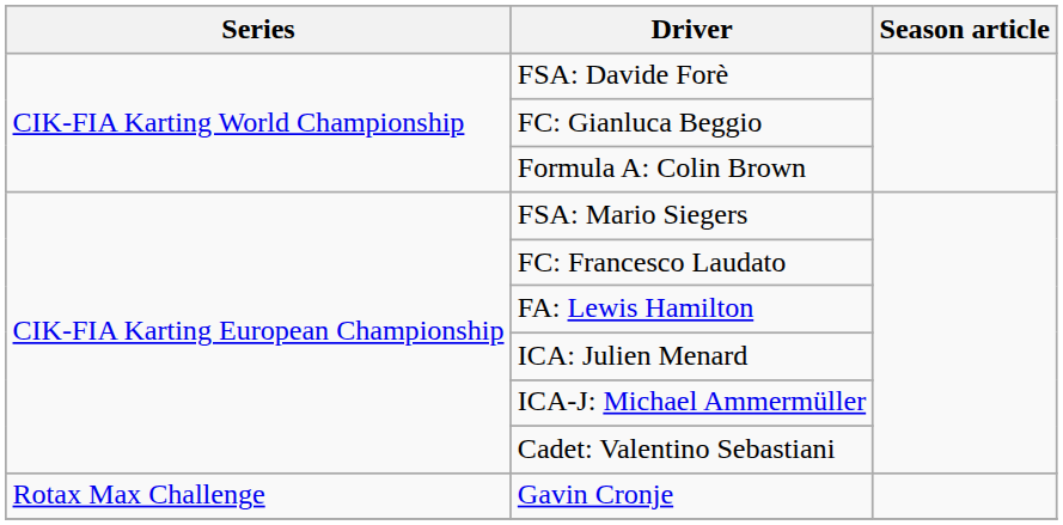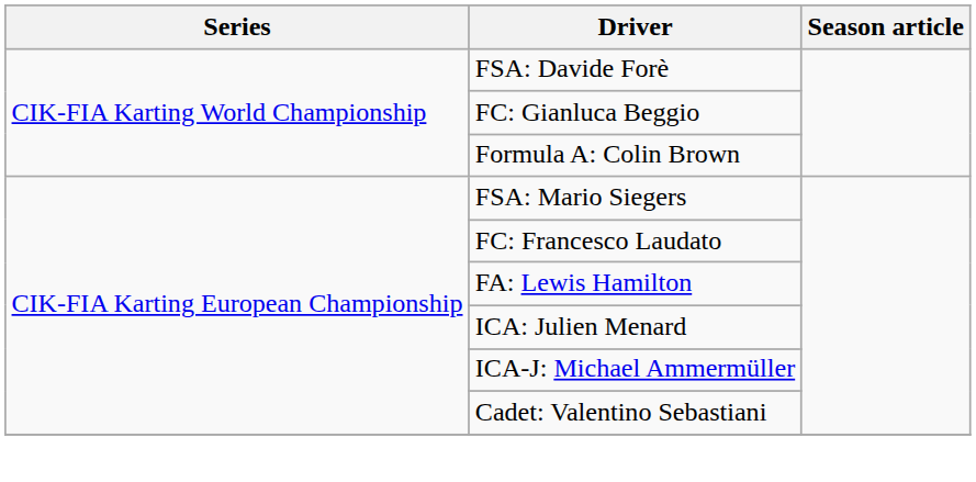- row: Rotax Max Challenge | Gavin Cronje
